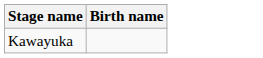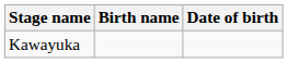+ column: Date of birth
